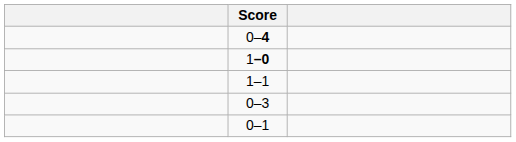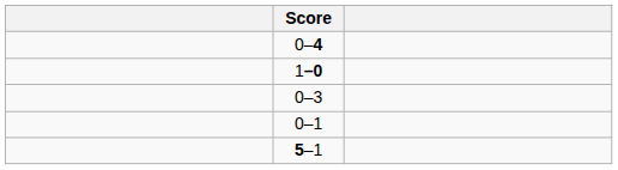- row: 1–1
+ row: 5–1
